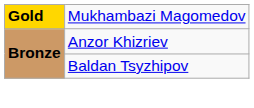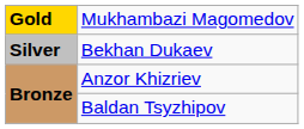+ row: Silver | Bekhan Dukaev
